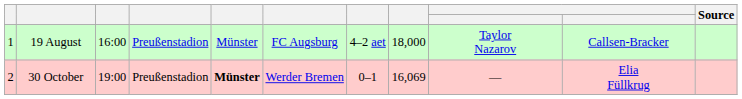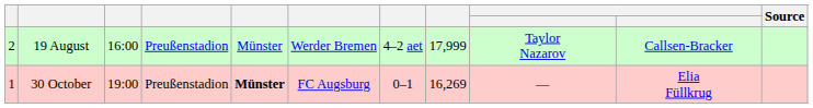19 August | column 1: 1 -> 2
19 August | column 6: FC Augsburg -> Werder Bremen
19 August | column 8: 18,000 -> 17,999
30 October | column 1: 2 -> 1
30 October | column 6: Werder Bremen -> FC Augsburg
30 October | column 8: 16,069 -> 16,269
